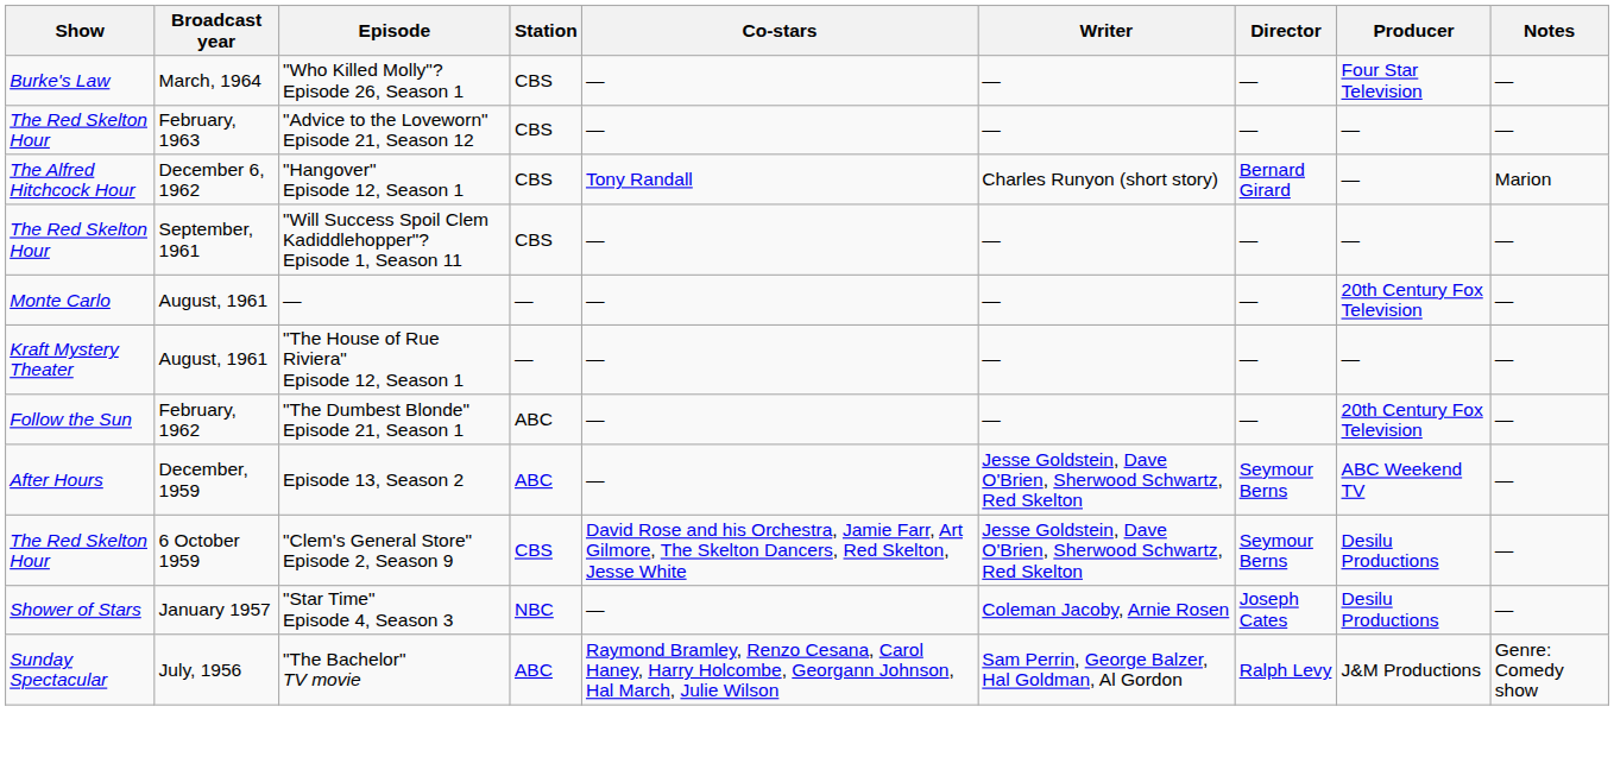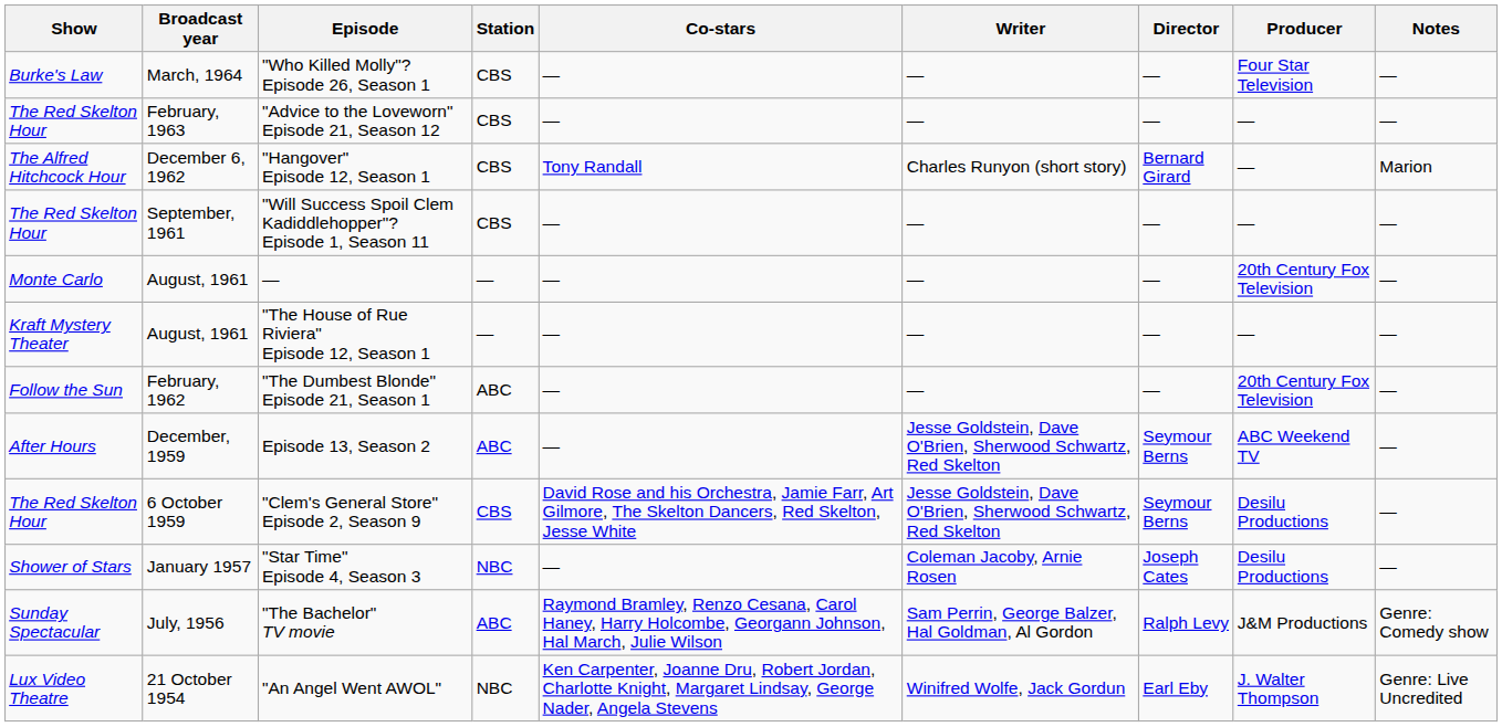+ row: Lux Video Theatre | 21 October 1954 | "An Angel Went AWOL" | NBC | Ken Carpenter, Joanne Dru, Robert Jordan, Charlotte Knight, Margaret Lindsay, George Nader, Angela Stevens | Winifred Wolfe, Jack Gordun | Earl Eby | J. Walter Thompson | Genre: Live Uncredited
